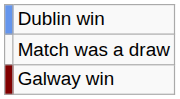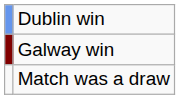rows swapped: Galway win <-> Match was a draw
